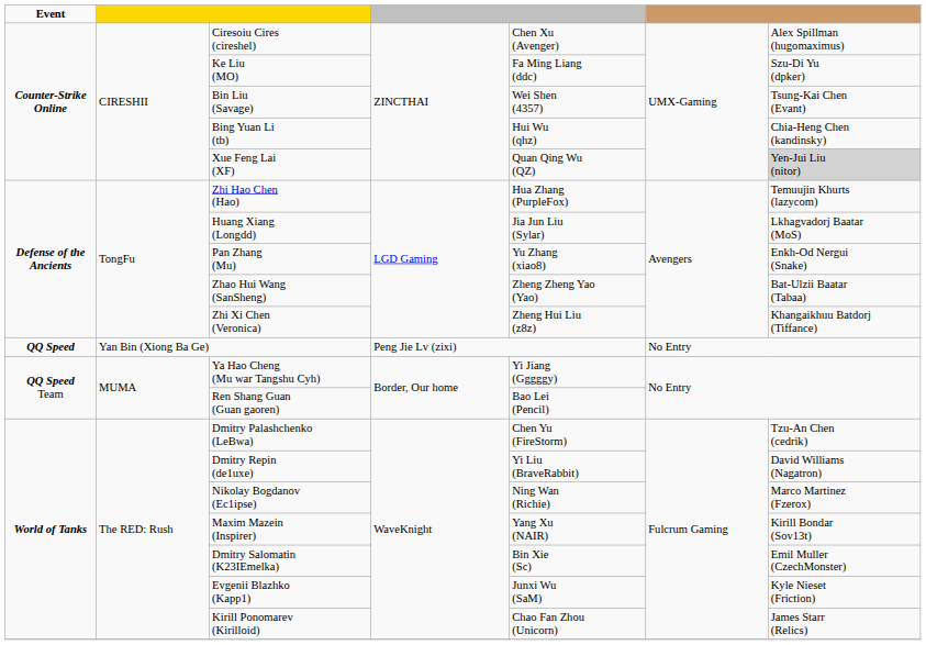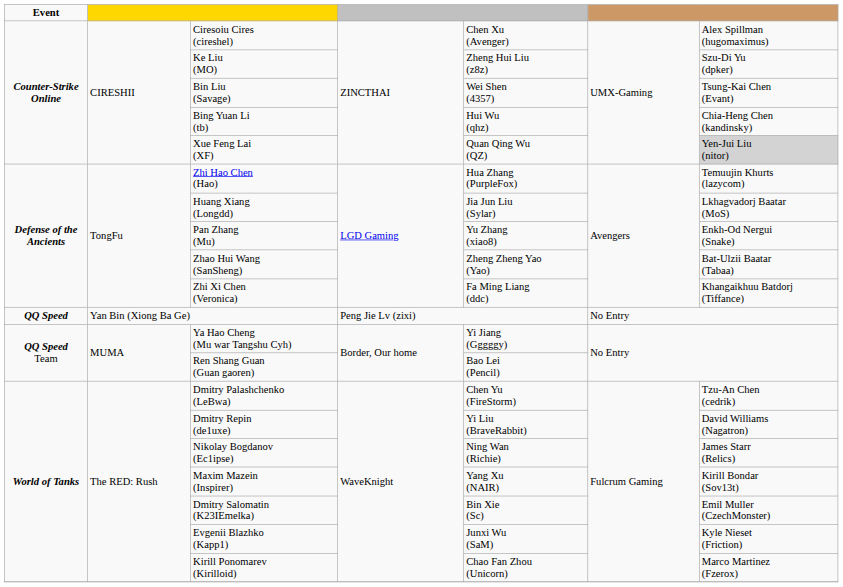Ke Liu (MO) | column 5: Fa Ming Liang (ddc) -> Zheng Hui Liu (z8z)
Zhi Xi Chen (Veronica) | column 5: Zheng Hui Liu (z8z) -> Fa Ming Liang (ddc)
Nikolay Bogdanov (Ec1ipse) | column 7: Marco Martinez (Fzerox) -> James Starr (Relics)
Kirill Ponomarev (Kirilloid) | column 7: James Starr (Relics) -> Marco Martinez (Fzerox)
